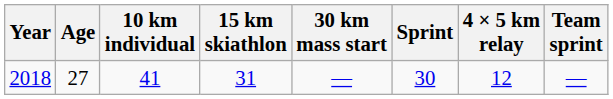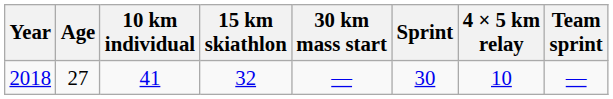2018 | 15 km skiathlon: 31 -> 32
2018 | 4 × 5 km relay: 12 -> 10
